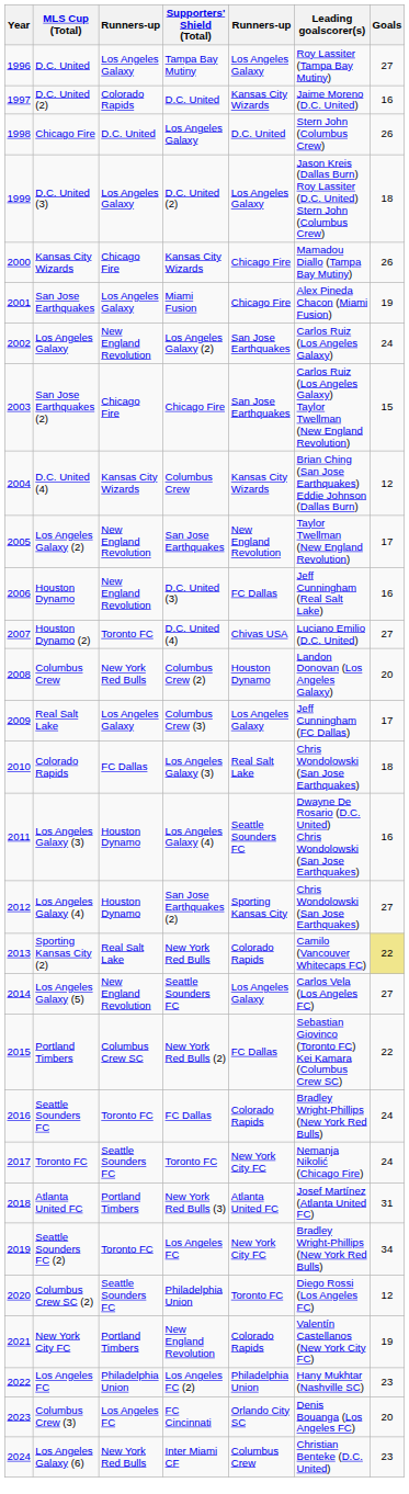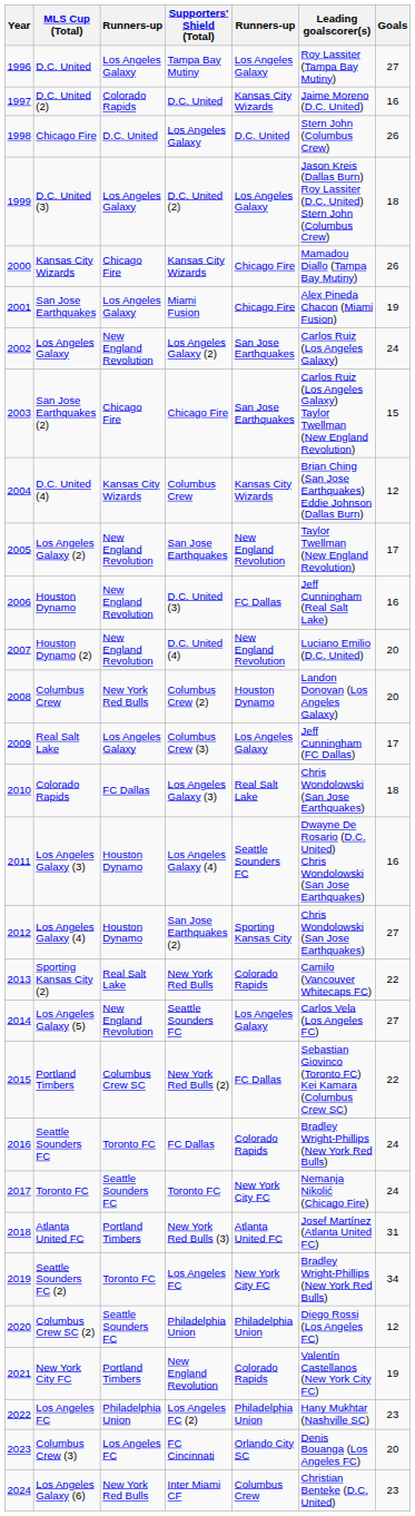Houston Dynamo (2) | column 3: Toronto FC -> New England Revolution
Houston Dynamo (2) | column 5: Chivas USA -> New England Revolution
Houston Dynamo (2) | Goals: 27 -> 20
Sporting Kansas City (2) | Goals: khaki background -> no background
Columbus Crew SC (2) | column 5: Toronto FC -> Philadelphia Union
